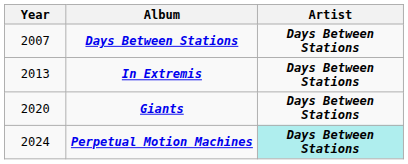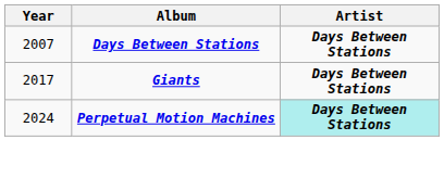- row: 2013 | In Extremis | Days Between Stations
Giants | Year: 2020 -> 2017
